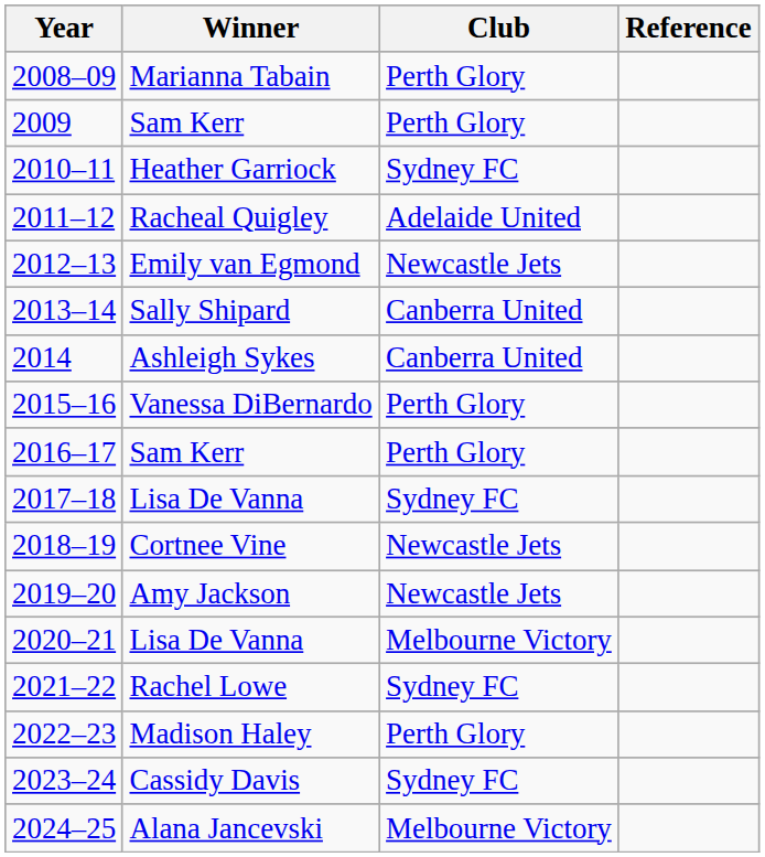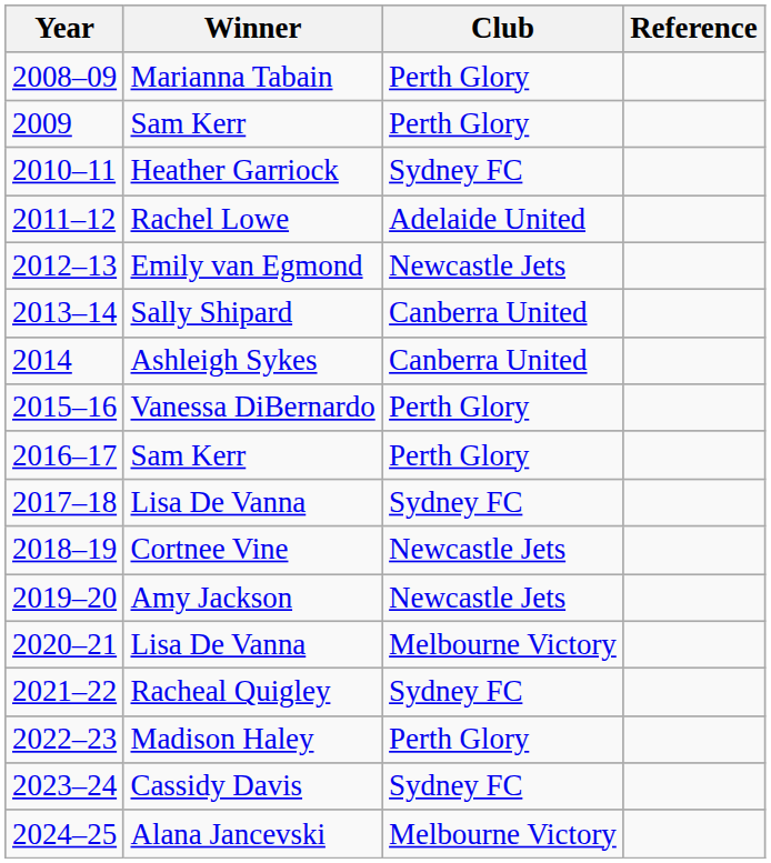2011–12 | Winner: Racheal Quigley -> Rachel Lowe
2021–22 | Winner: Rachel Lowe -> Racheal Quigley
